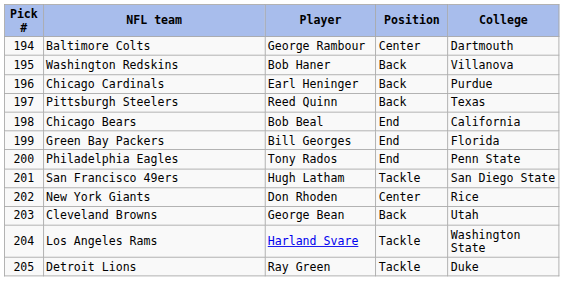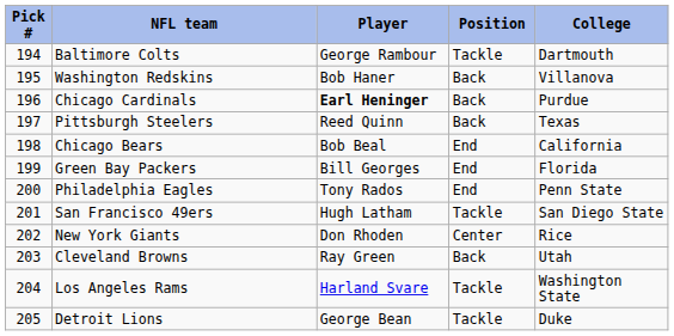Baltimore Colts | Position: Center -> Tackle
Chicago Cardinals | Player: normal -> bold
Cleveland Browns | Player: George Bean -> Ray Green
Detroit Lions | Player: Ray Green -> George Bean
